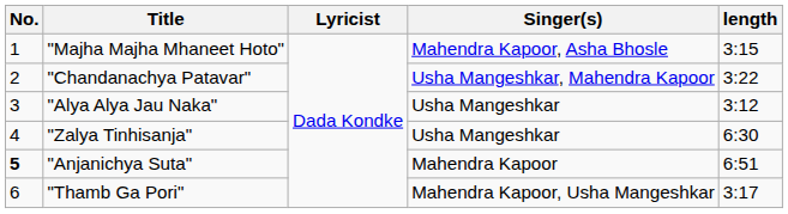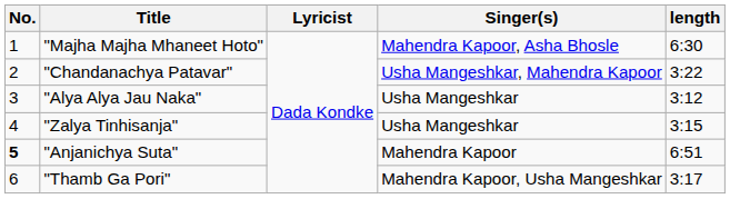"Majha Majha Mhaneet Hoto" | length: 3:15 -> 6:30
"Zalya Tinhisanja" | length: 6:30 -> 3:15
